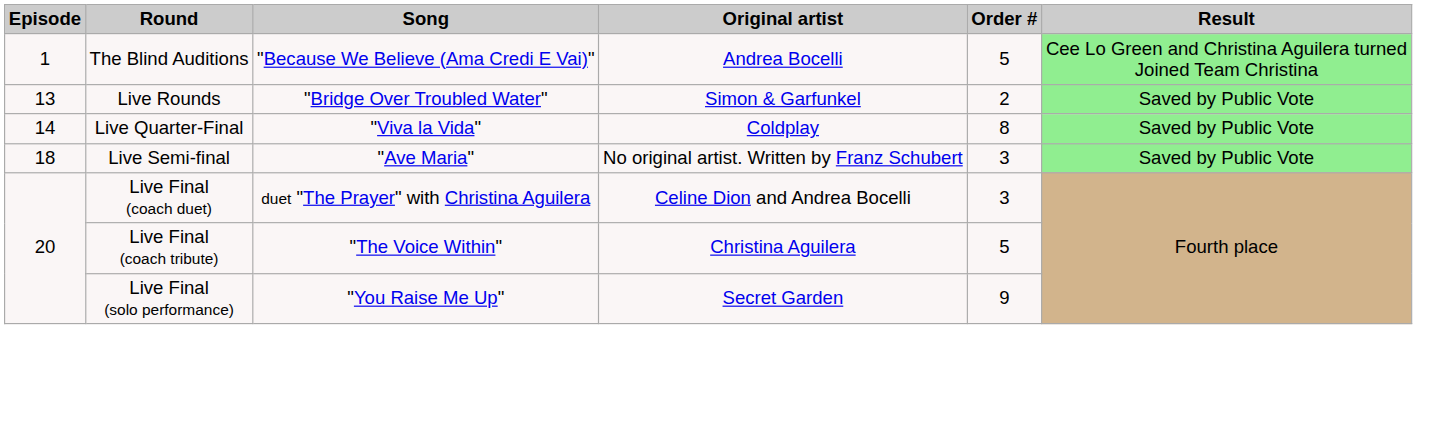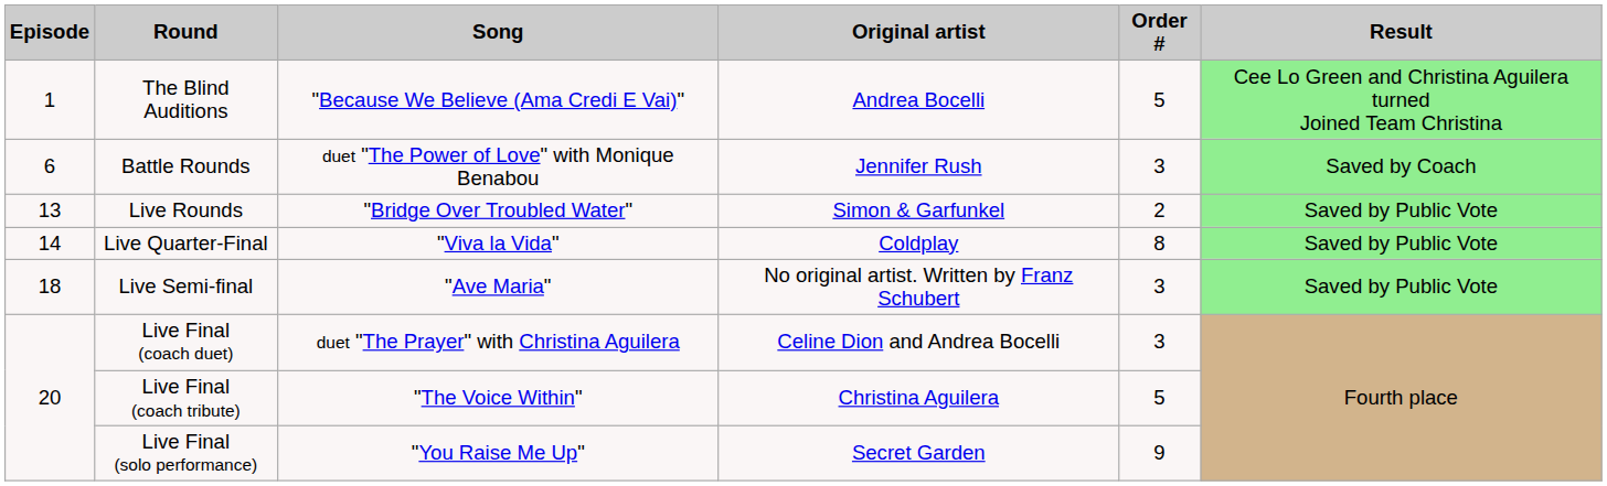+ row: 6 | Battle Rounds | duet "The Power of Love" with Monique Benabou | Jennifer Rush | 3 | Saved by Coach
